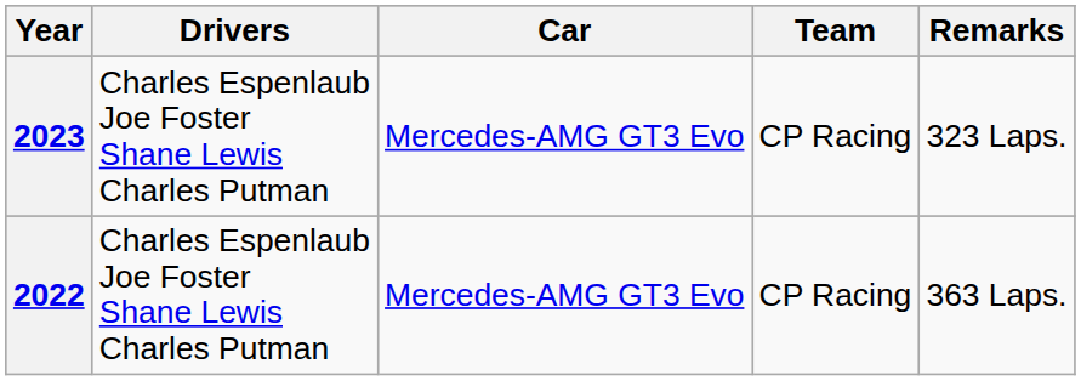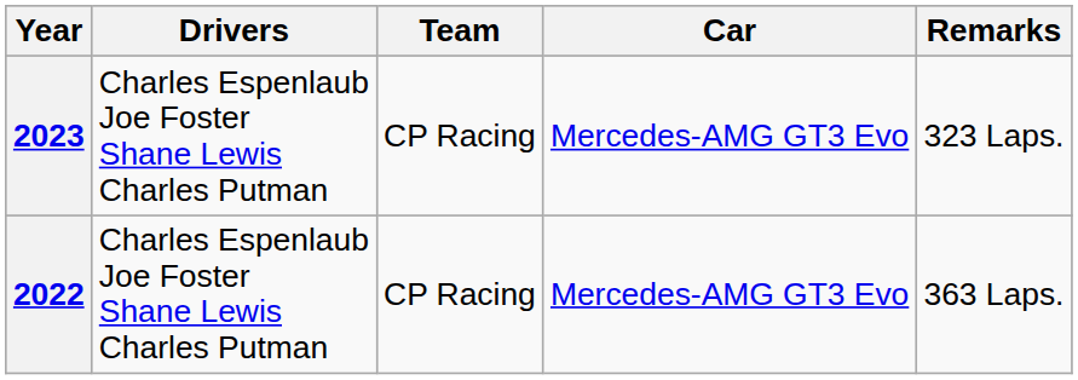columns swapped: Team <-> Car
